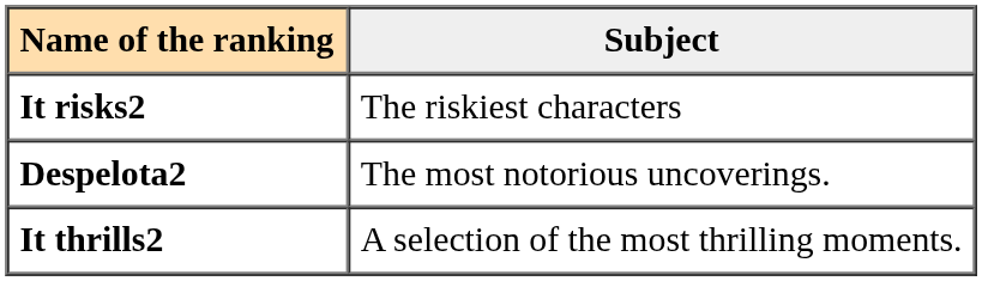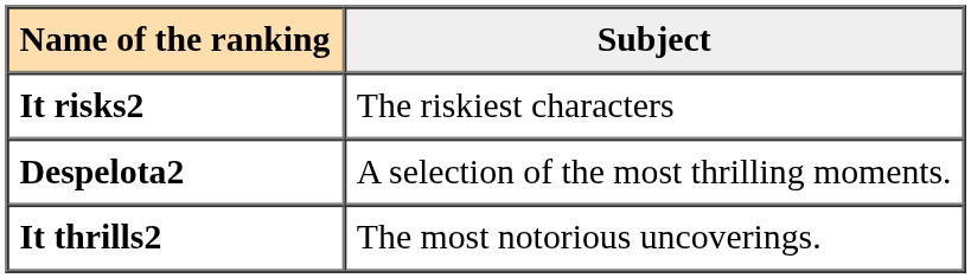Despelota2 | column 2: The most notorious uncoverings. -> A selection of the most thrilling moments.
It thrills2 | column 2: A selection of the most thrilling moments. -> The most notorious uncoverings.
